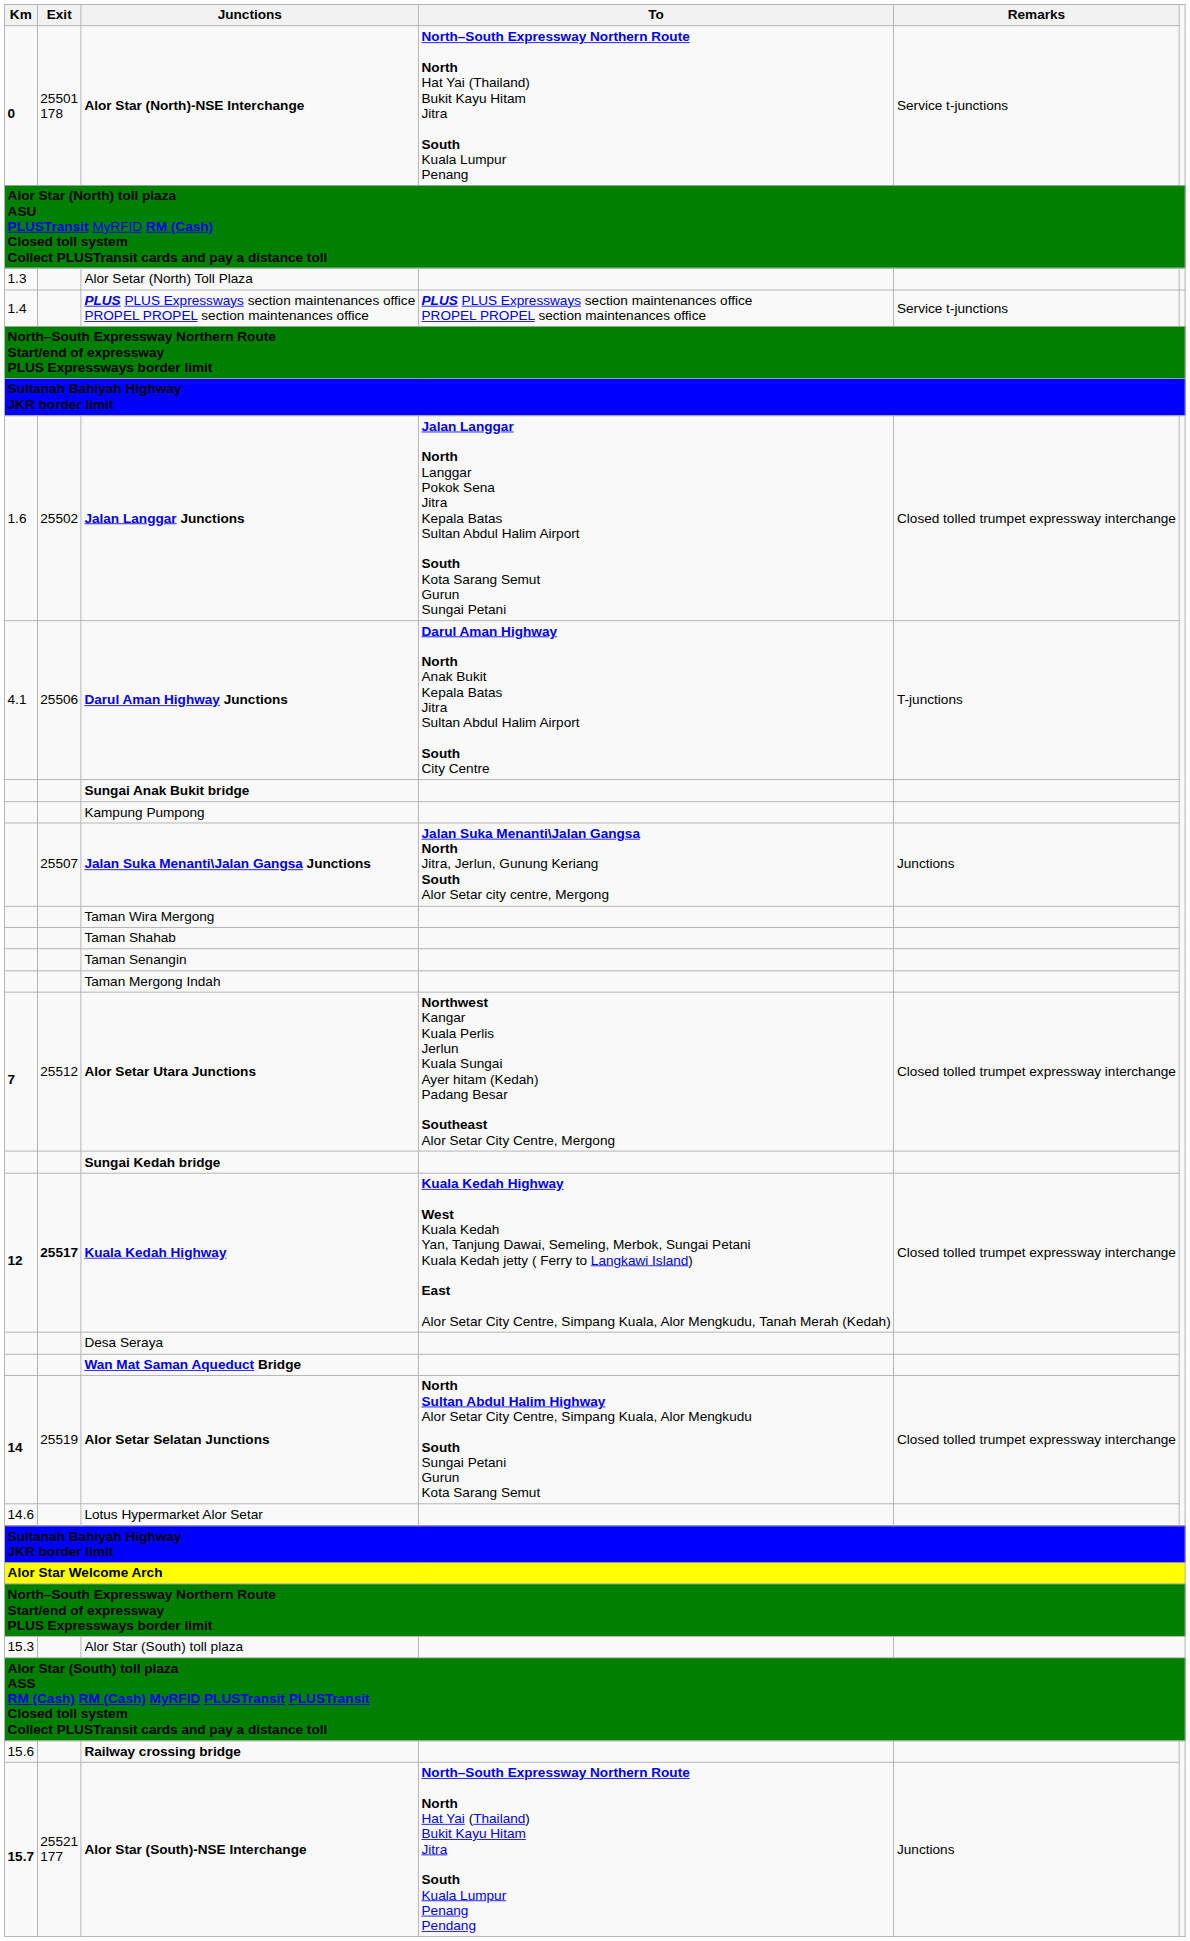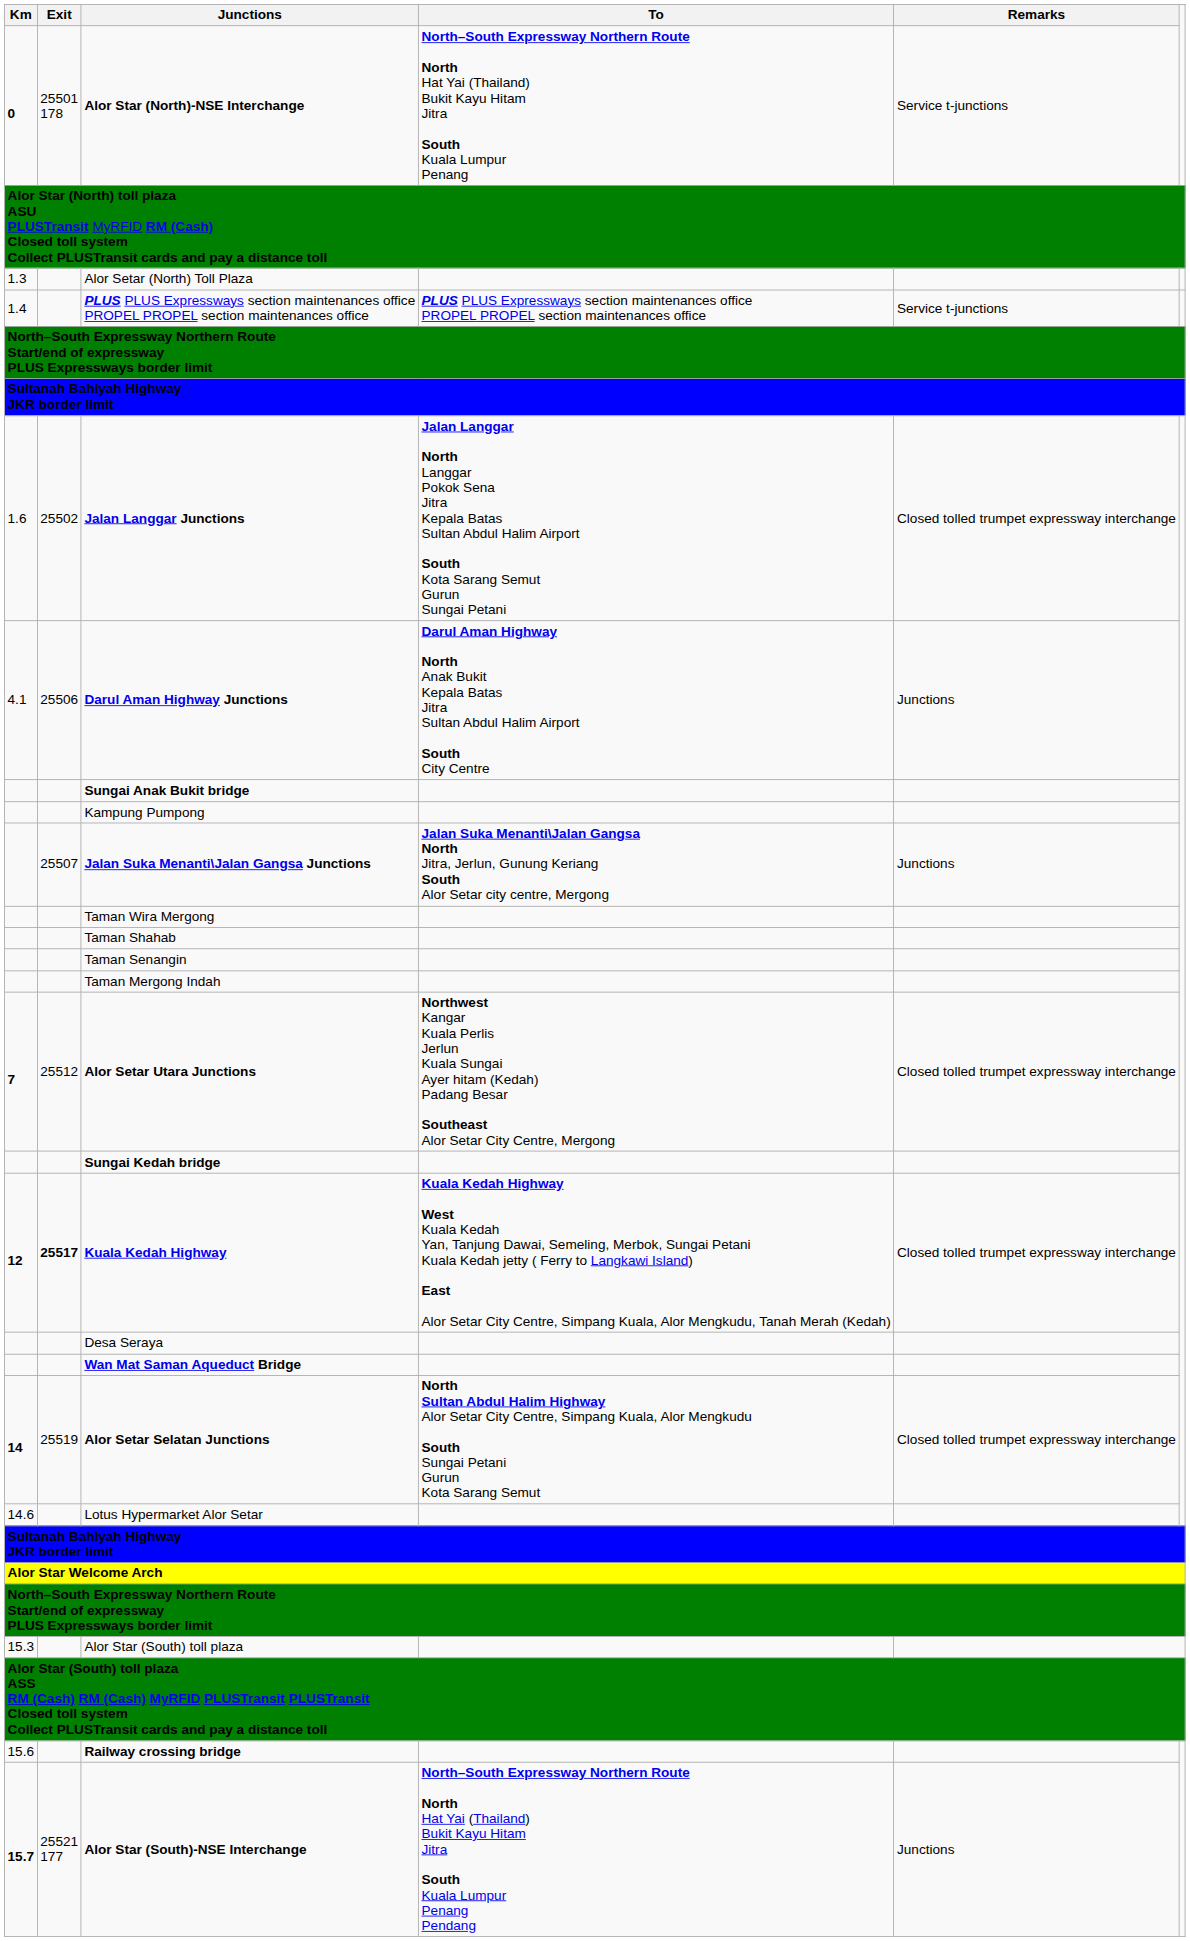Darul Aman Highway Junctions | Remarks: T-junctions -> Junctions
